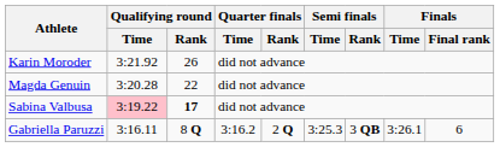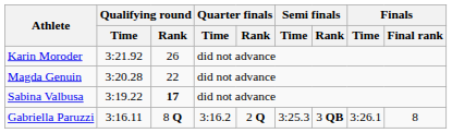Sabina Valbusa | Qualifying round / Time: pink background -> no background
Gabriella Paruzzi | Finals / Final rank: 6 -> 8
